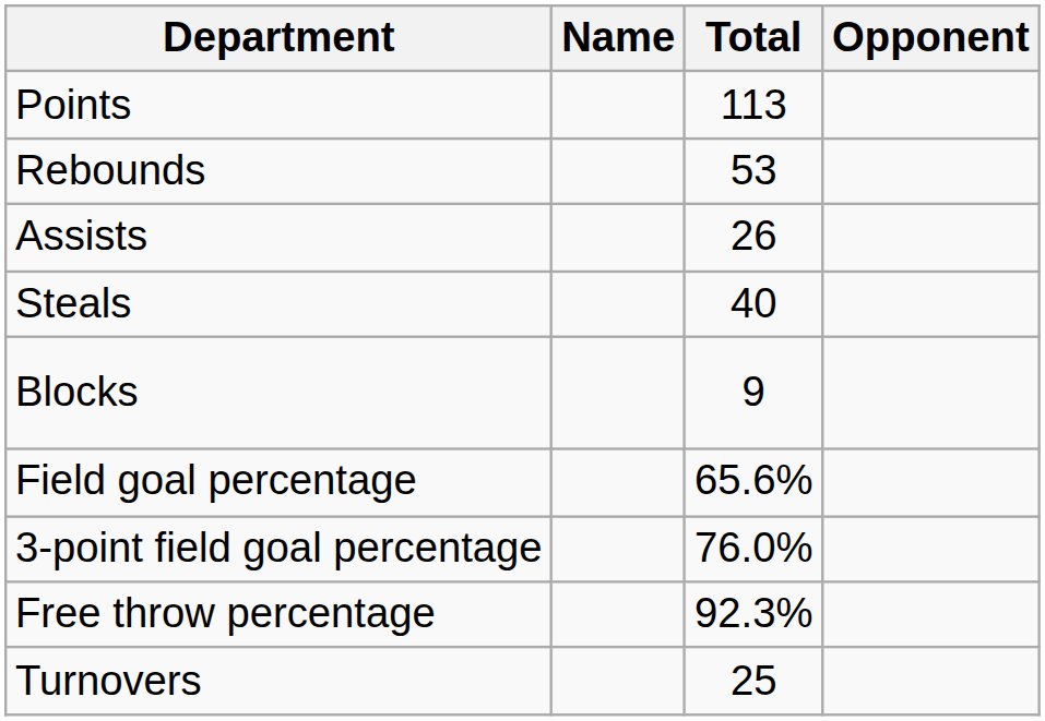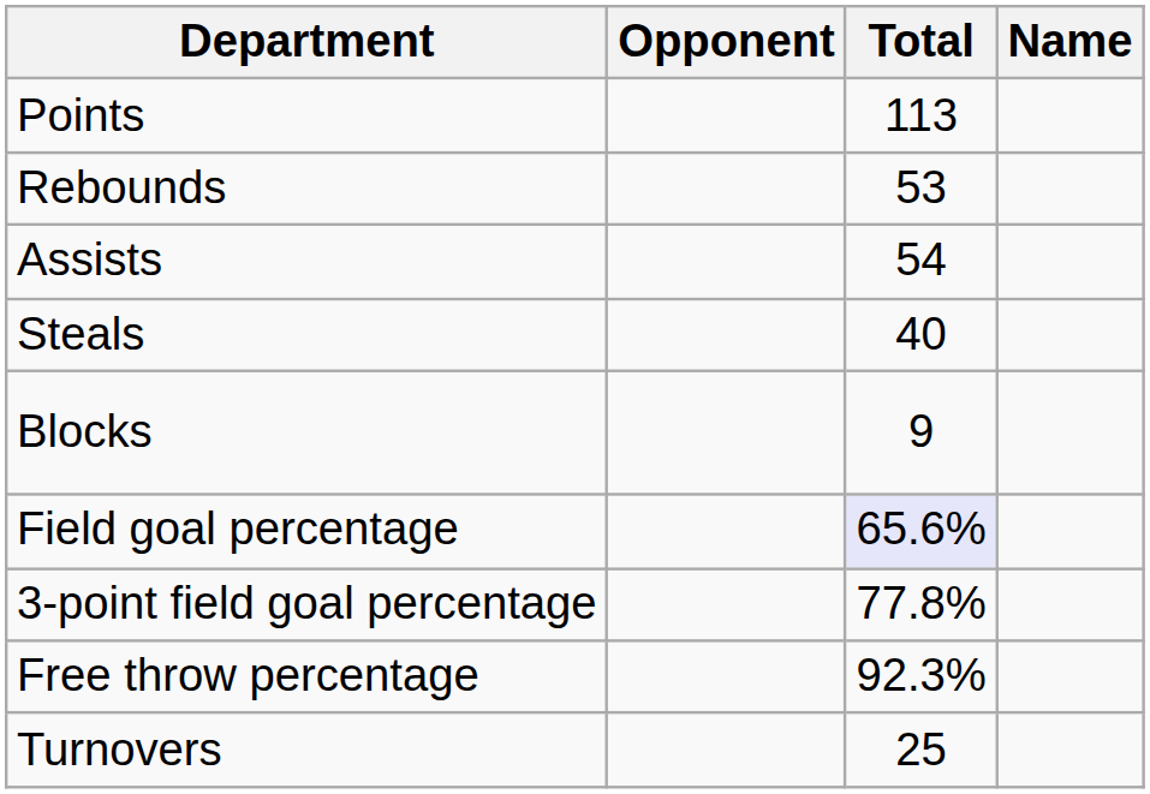columns swapped: Name <-> Opponent
Assists | Total: 26 -> 54
Field goal percentage | Total: no background -> lavender background
3-point field goal percentage | Total: 76.0% -> 77.8%
